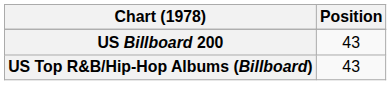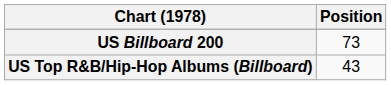US Billboard 200 | Position: 43 -> 73
